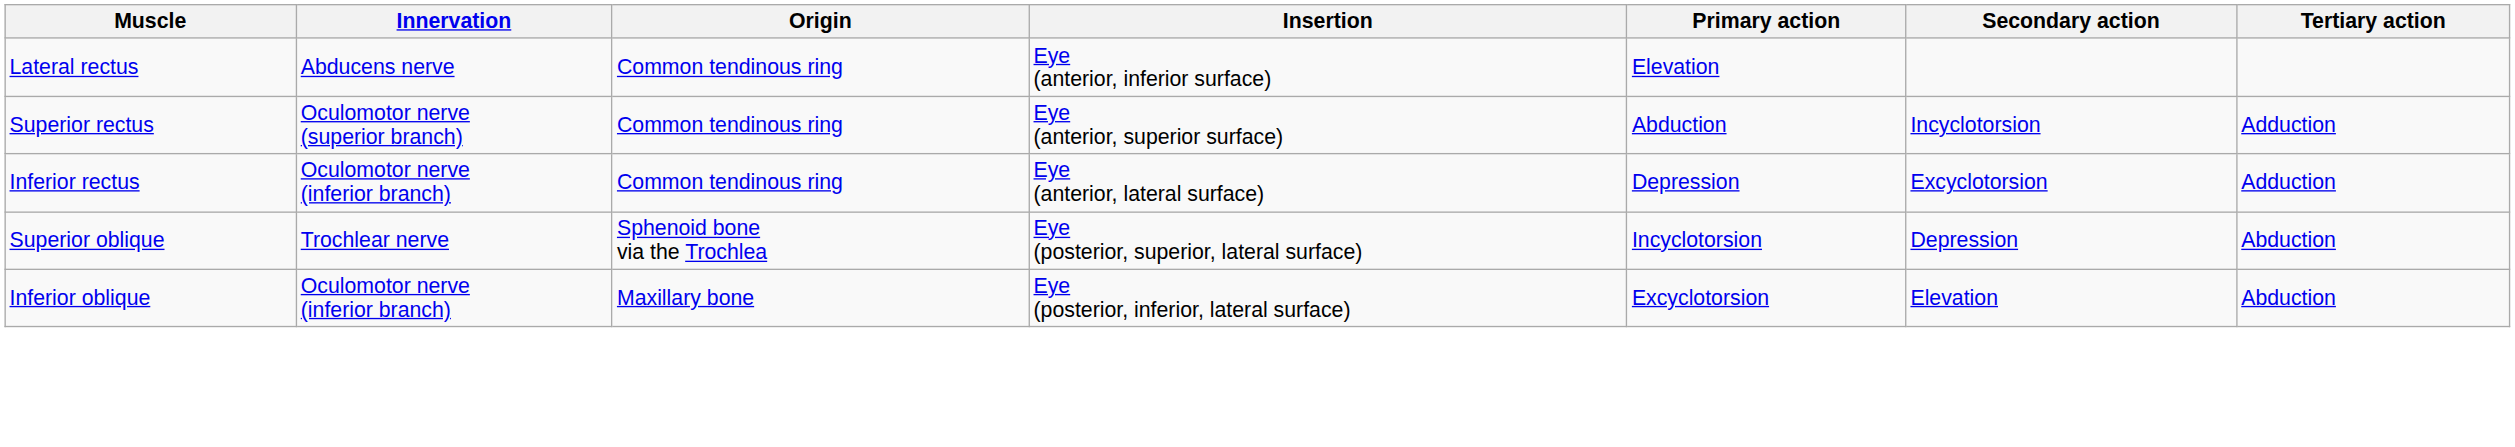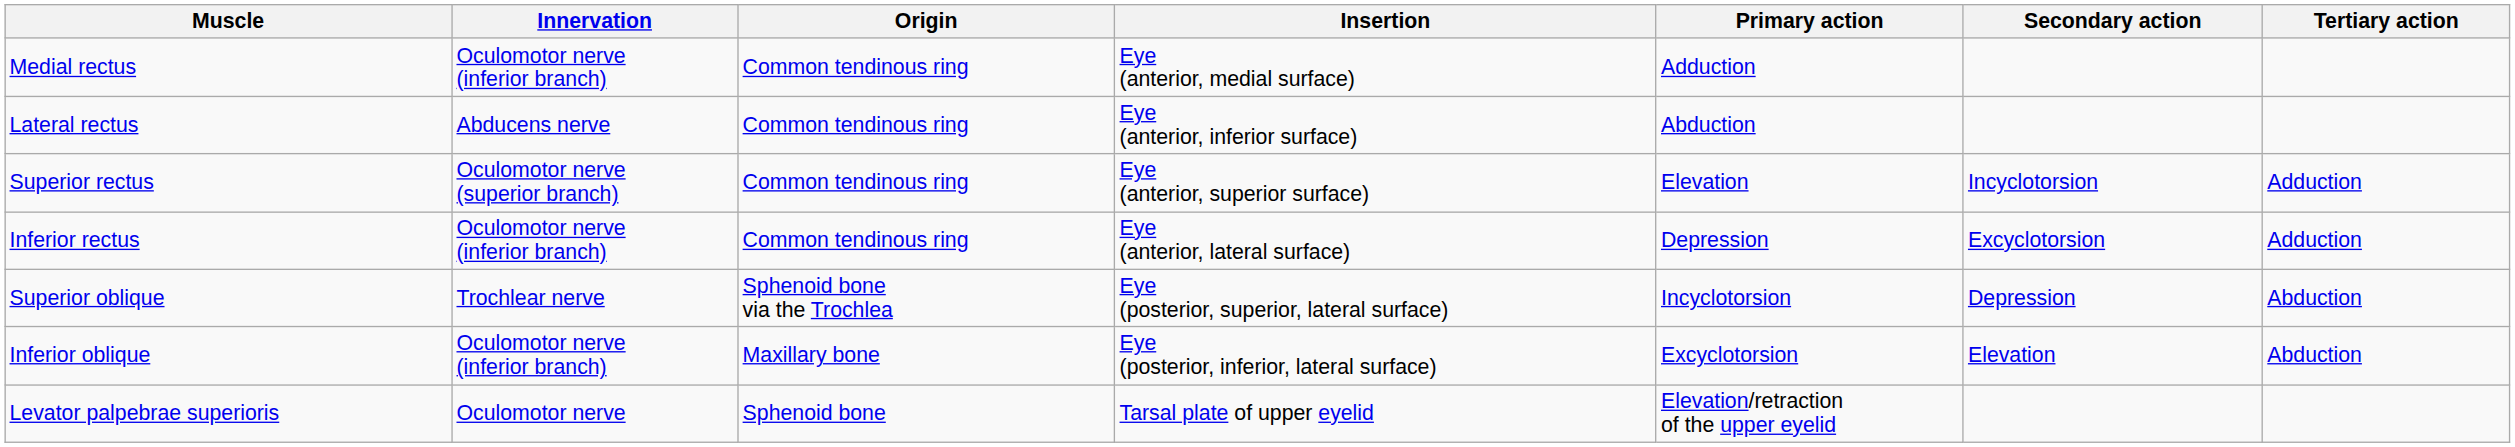+ row: Medial rectus | Oculomotor nerve (inferior branch) | Common tendinous ring | Eye (anterior, medial surface) | Adduction
Lateral rectus | Primary action: Elevation -> Abduction
Superior rectus | Primary action: Abduction -> Elevation
+ row: Levator palpebrae superioris | Oculomotor nerve | Sphenoid bone | Tarsal plate of upper eyelid | Elevation/retraction of the upper eyelid
